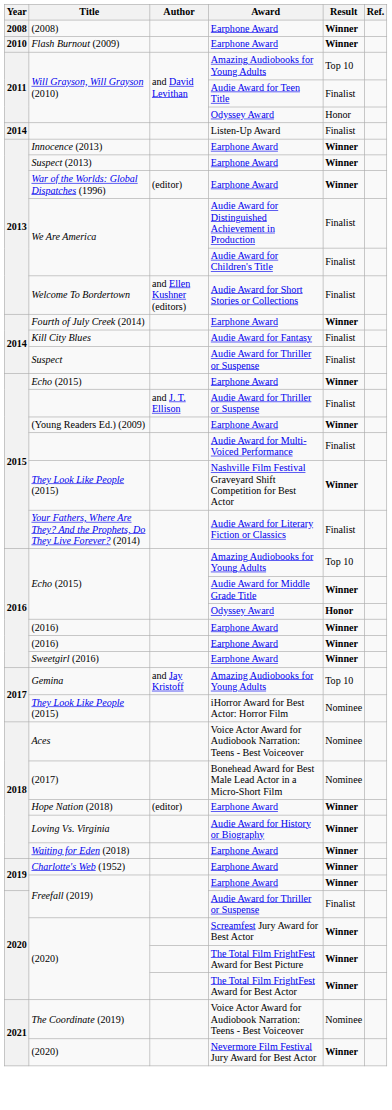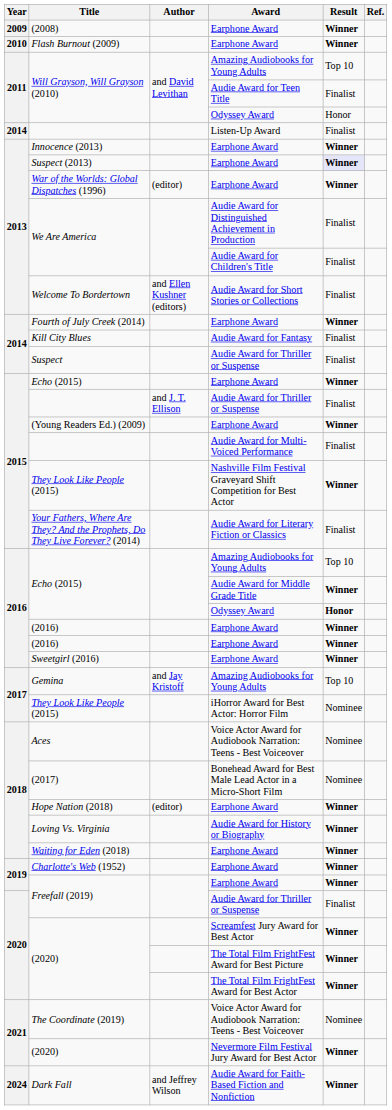(2008) | Year: 2008 -> 2009
Suspect (2013) | Result: no background -> lavender background
+ row: 2024 | Dark Fall | and Jeffrey Wilson | Audie Award for Faith-Based Fiction and Nonfiction | Winner
